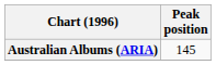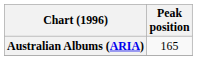Australian Albums (ARIA) | Peak position: 145 -> 165
